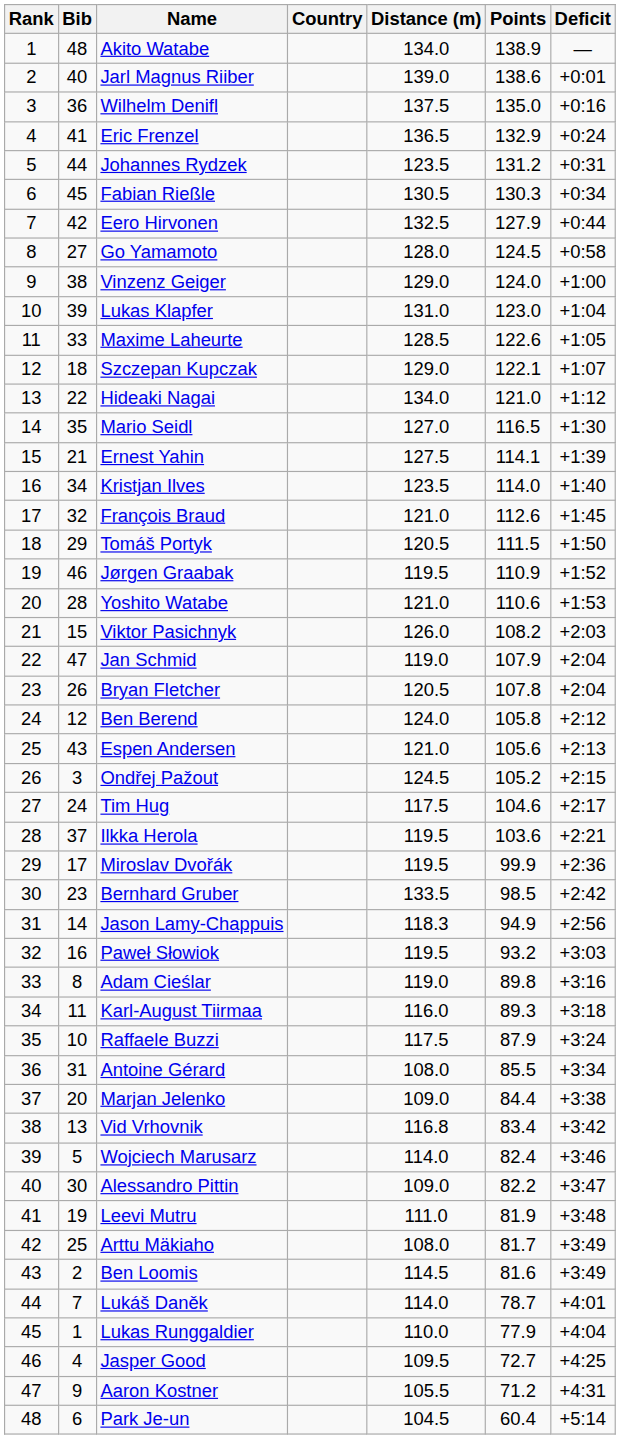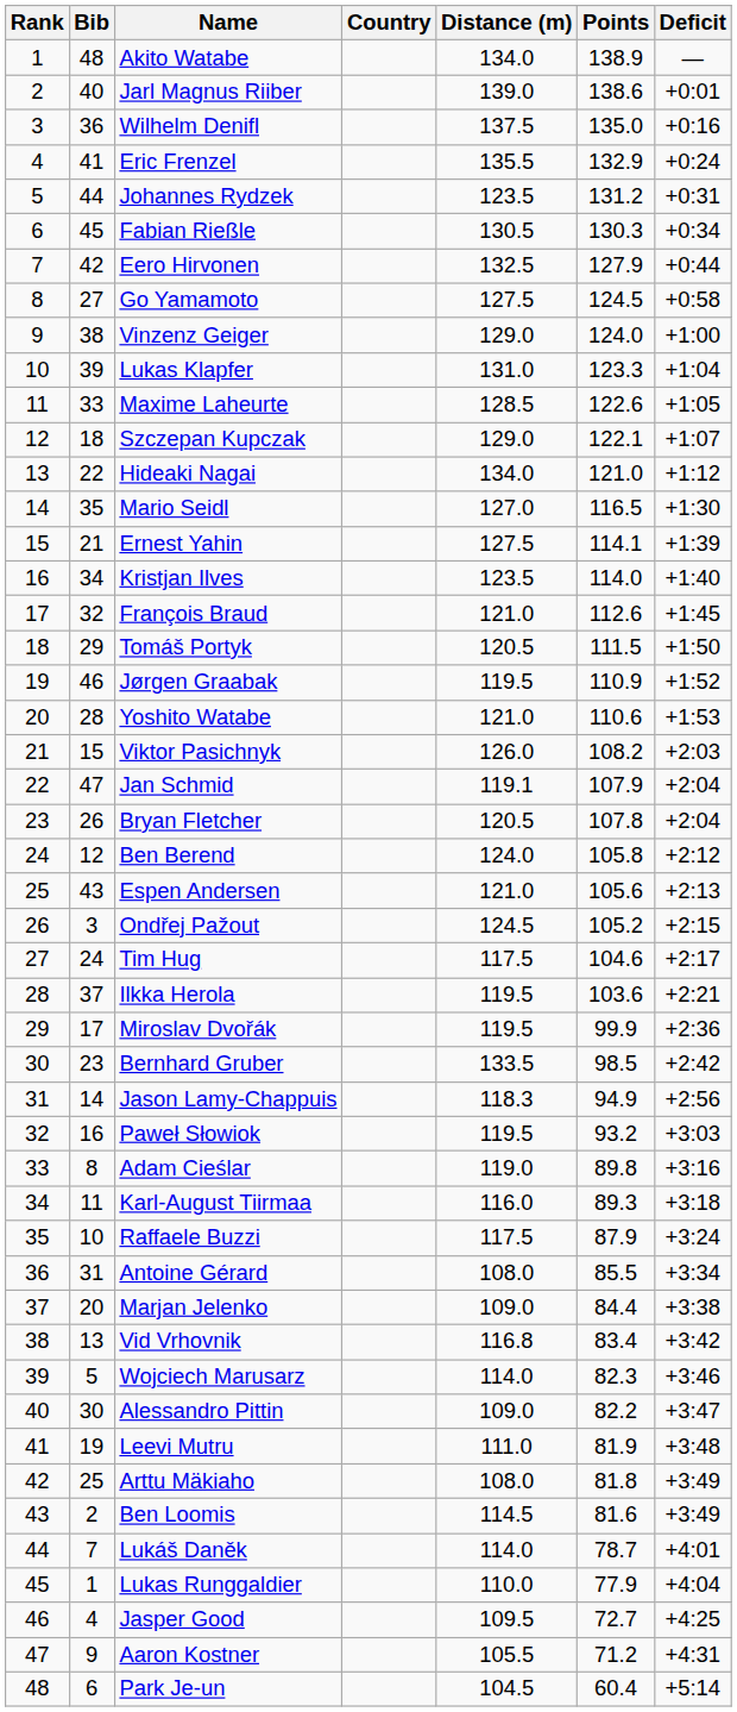Eric Frenzel | Distance (m): 136.5 -> 135.5
Go Yamamoto | Distance (m): 128.0 -> 127.5
Lukas Klapfer | Points: 123.0 -> 123.3
Jan Schmid | Distance (m): 119.0 -> 119.1
Wojciech Marusarz | Points: 82.4 -> 82.3
Arttu Mäkiaho | Points: 81.7 -> 81.8
